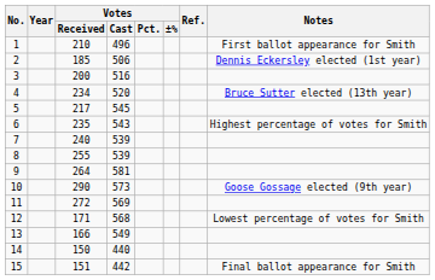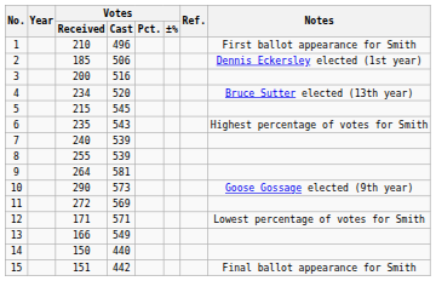5 | Votes / Received: 217 -> 215
12 | Votes / Cast: 568 -> 571
